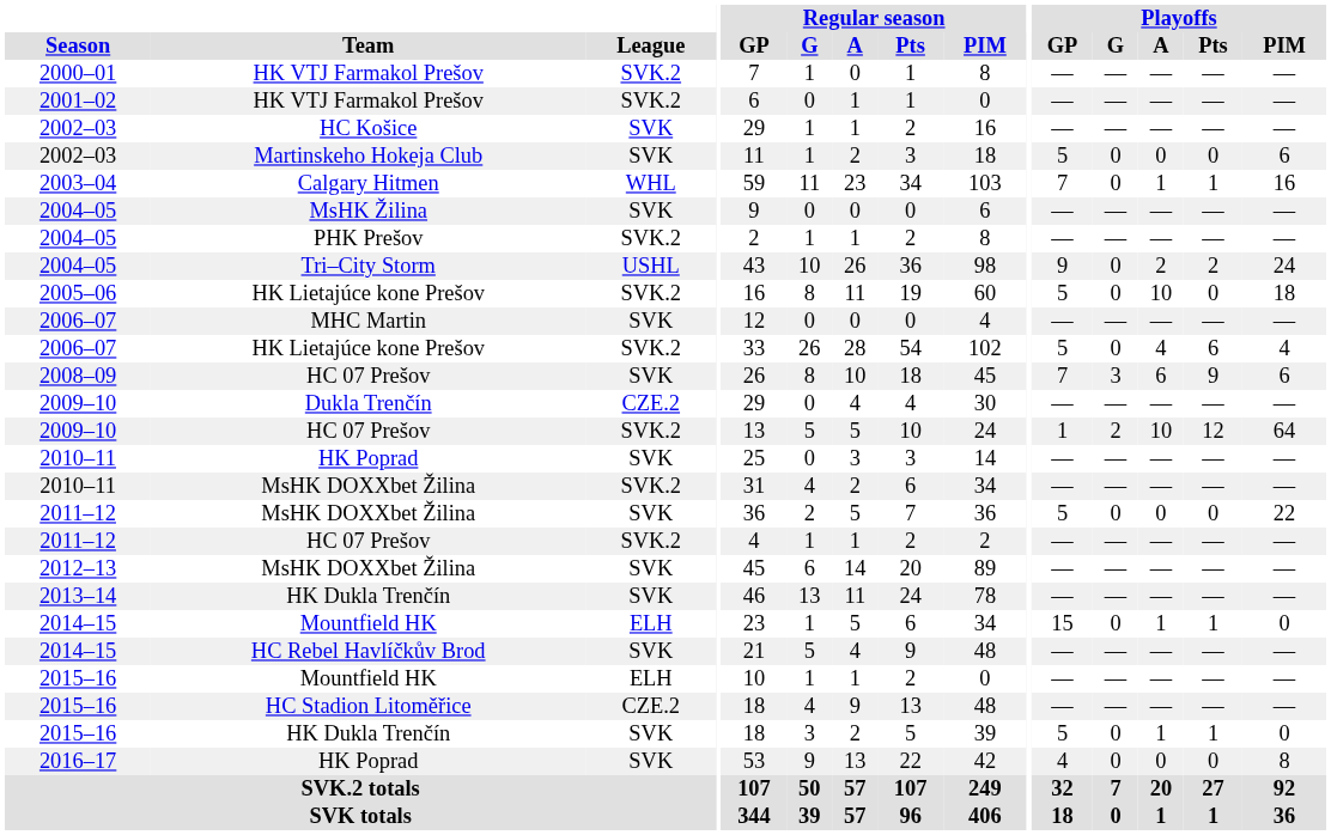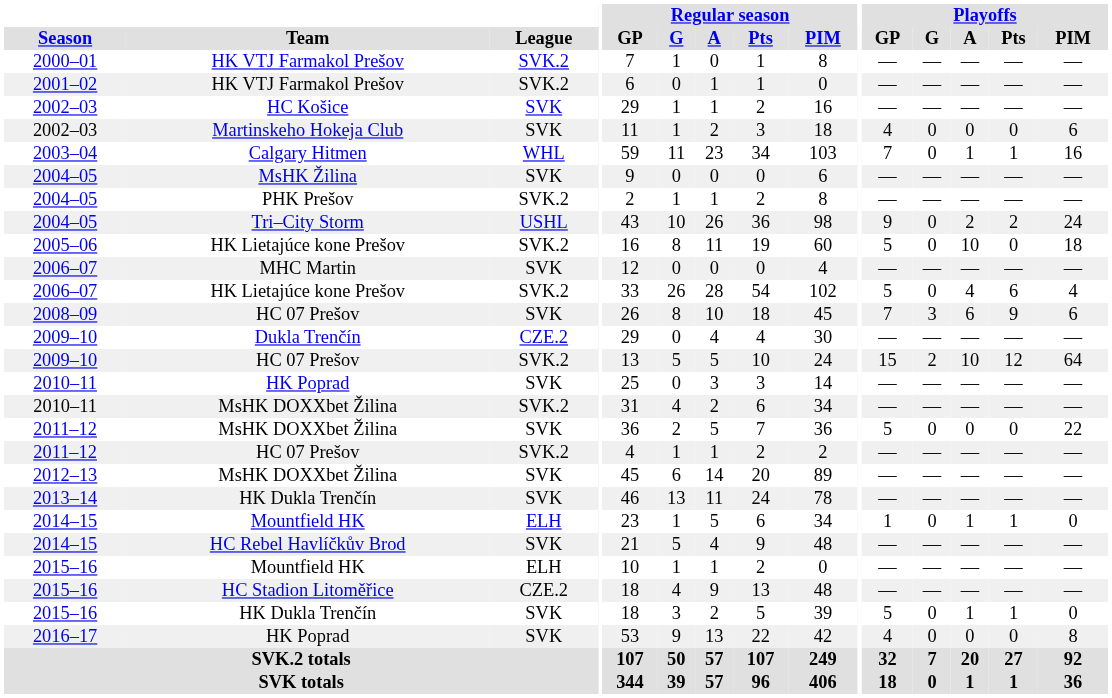Martinskeho Hokeja Club | Playoffs / GP: 5 -> 4
2009–10 / HC 07 Prešov | Playoffs / GP: 1 -> 15
2014–15 / Mountfield HK | Playoffs / GP: 15 -> 1
